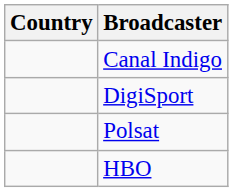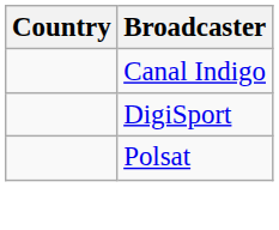- row: HBO
